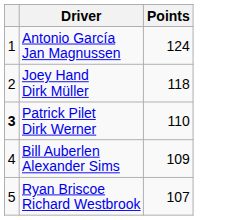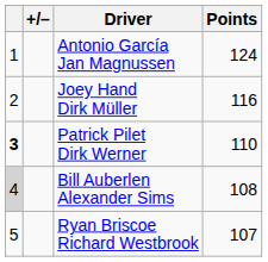+ column: +/–
Joey Hand Dirk Müller | Points: 118 -> 116
Bill Auberlen Alexander Sims | column 1: no background -> lightgrey background
Bill Auberlen Alexander Sims | Points: 109 -> 108
